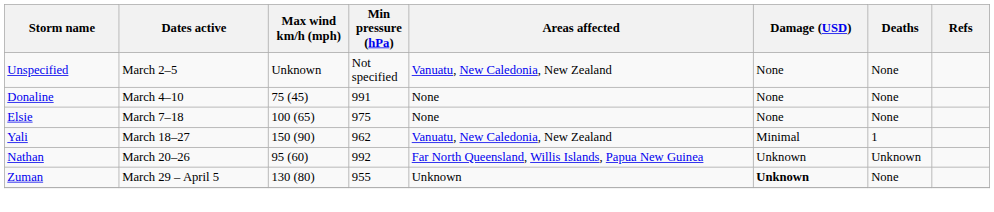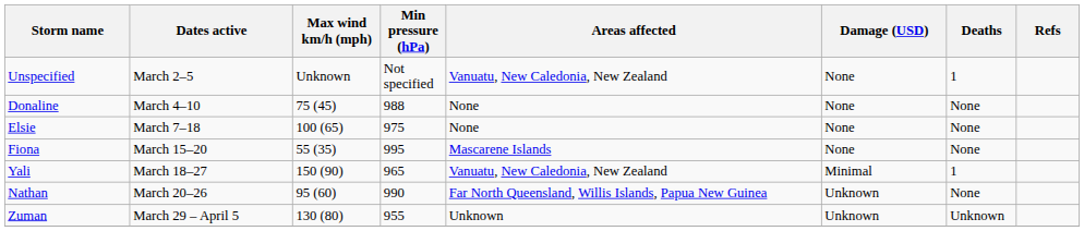Unspecified | Deaths: None -> 1
Donaline | Min pressure (hPa): 991 -> 988
+ row: Fiona | March 15–20 | 55 (35) | 995 | Mascarene Islands | None | None
Yali | Min pressure (hPa): 962 -> 965
Nathan | Min pressure (hPa): 992 -> 990
Nathan | Deaths: Unknown -> None
Zuman | Damage (USD): bold -> normal
Zuman | Deaths: None -> Unknown
